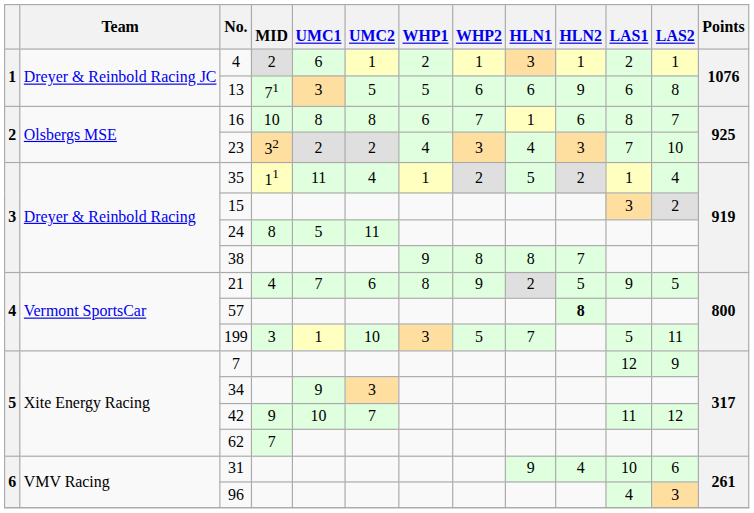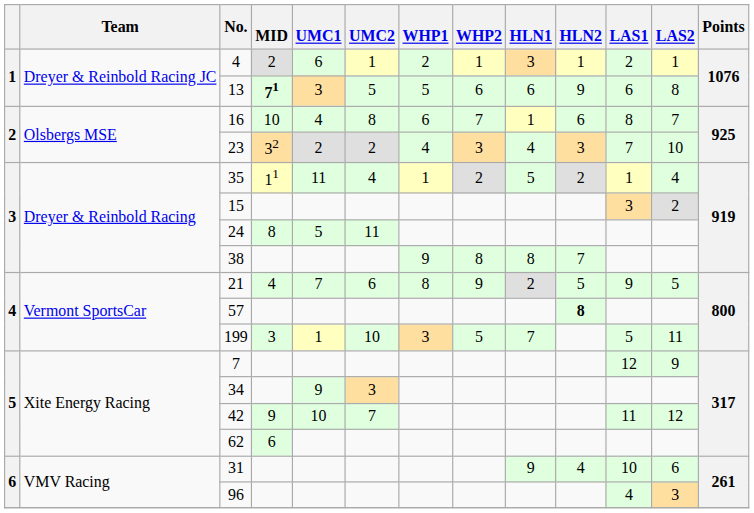13 | MID: normal -> bold
16 | UMC1: 8 -> 4
62 | MID: 7 -> 6
